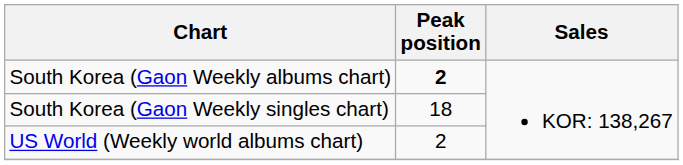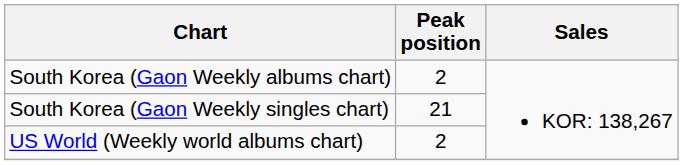South Korea (Gaon Weekly albums chart) | Peak position: bold -> normal
South Korea (Gaon Weekly singles chart) | Peak position: 18 -> 21
